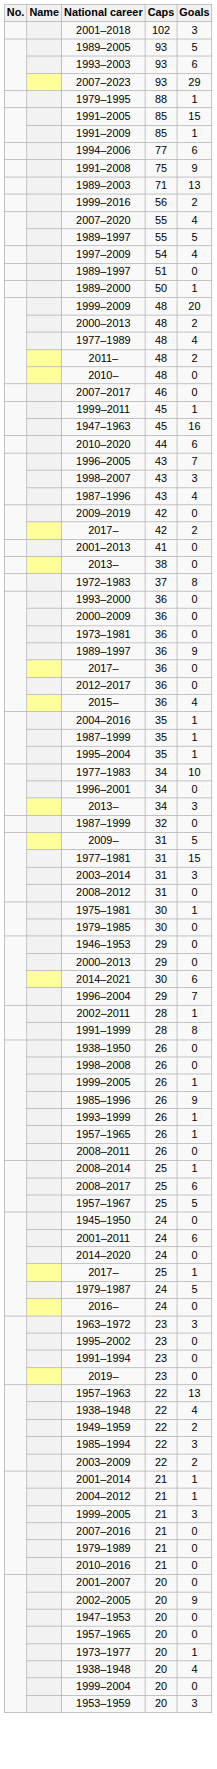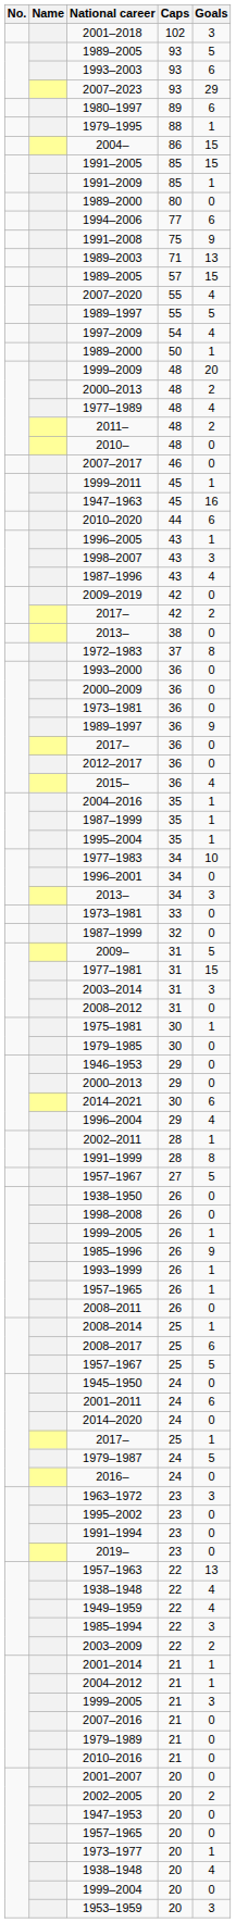+ row: 1980–1997 | 89 | 6
+ row: 2004– | 86 | 15
+ row: 1989–2000 | 80 | 0
+ row: 1989–2005 | 57 | 15
- row: 1999–2016 | 56 | 2
- row: 1989–1997 | 51 | 0
1996–2005 | Goals: 7 -> 1
- row: 2001–2013 | 41 | 0
+ row: 1973–1981 | 33 | 0
1996–2004 | Goals: 7 -> 4
+ row: 1957–1967 | 27 | 5
1949–1959 | Goals: 2 -> 4
2002–2005 | Goals: 9 -> 2
